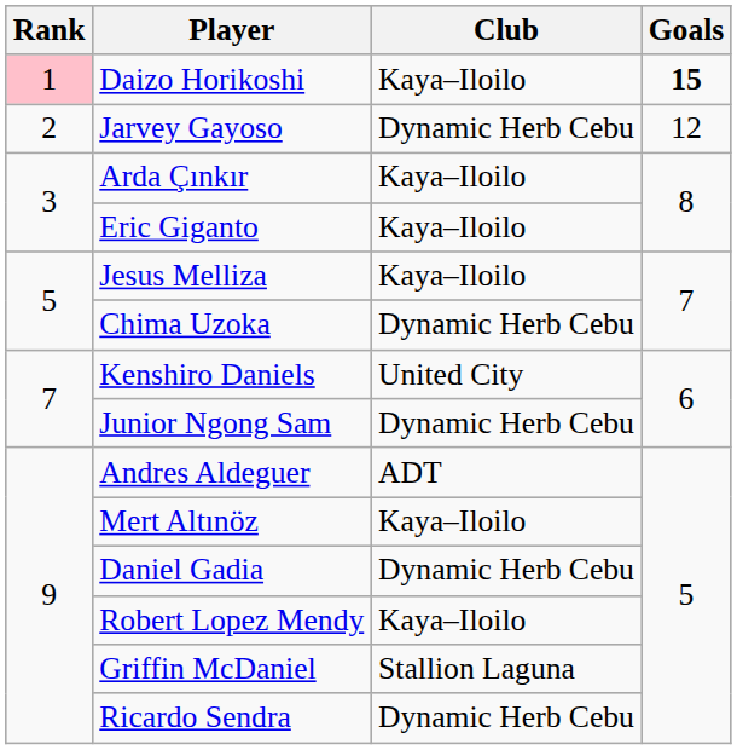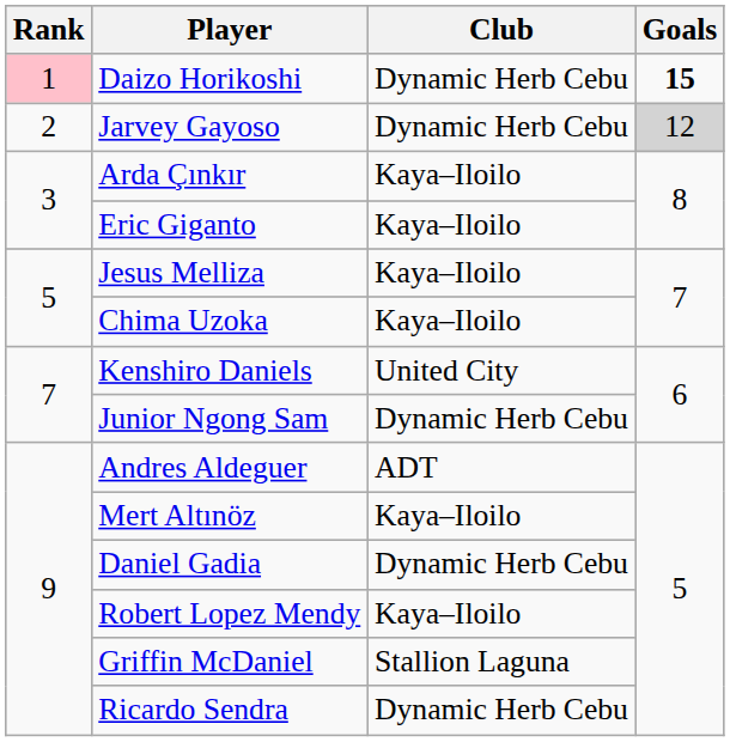Daizo Horikoshi | Club: Kaya–Iloilo -> Dynamic Herb Cebu
Jarvey Gayoso | Goals: no background -> lightgrey background
Chima Uzoka | Club: Dynamic Herb Cebu -> Kaya–Iloilo
